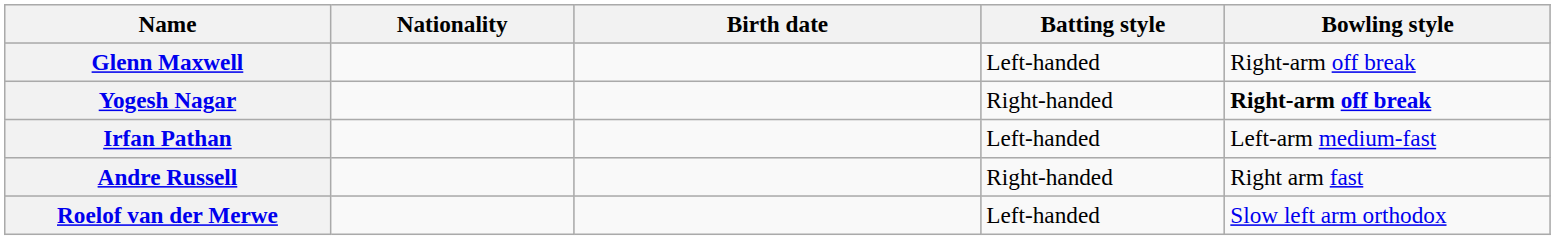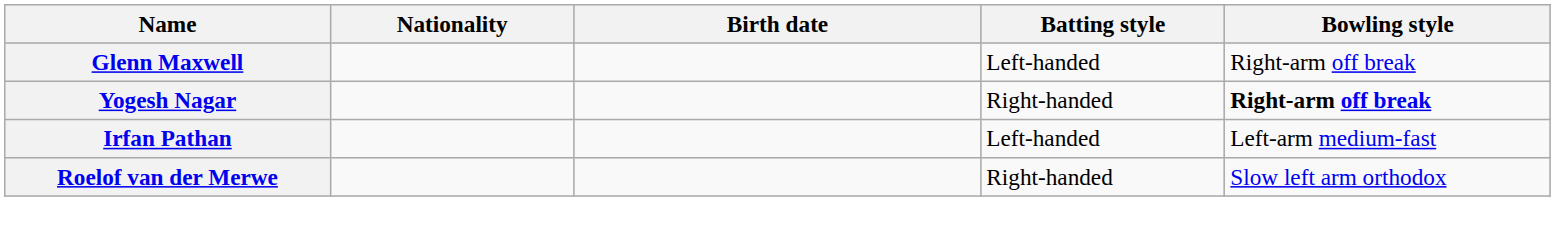- row: Andre Russell | Right-handed | Right arm fast
Roelof van der Merwe | Batting style: Left-handed -> Right-handed
